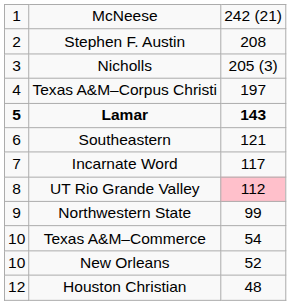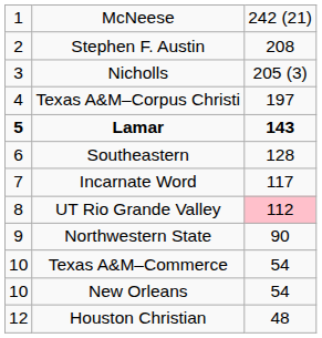Southeastern | column 3: 121 -> 128
Northwestern State | column 3: 99 -> 90
New Orleans | column 3: 52 -> 54
